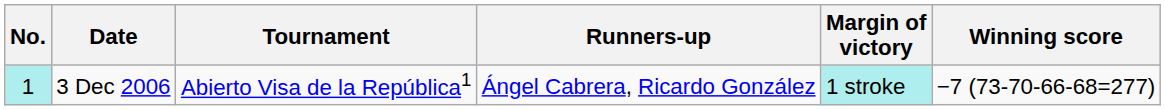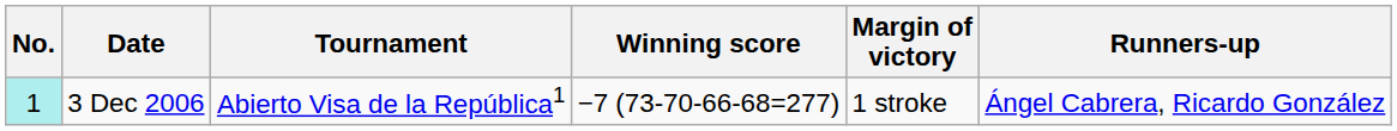columns swapped: Winning score <-> Runners-up
3 Dec 2006 | Margin of victory: paleturquoise background -> no background
